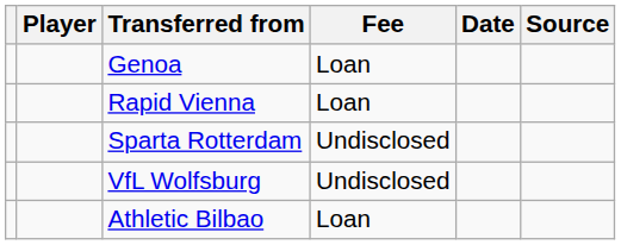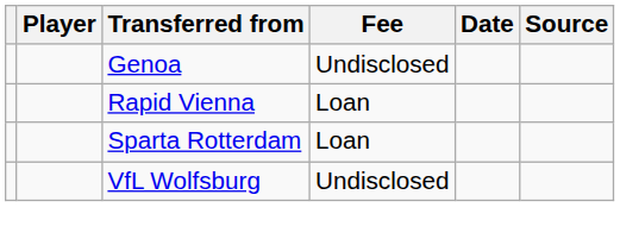Genoa | Fee: Loan -> Undisclosed
Sparta Rotterdam | Fee: Undisclosed -> Loan
- row: Athletic Bilbao | Loan
